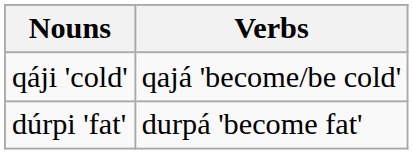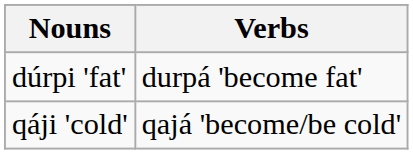rows swapped: qáji 'cold' <-> dúrpi 'fat'
